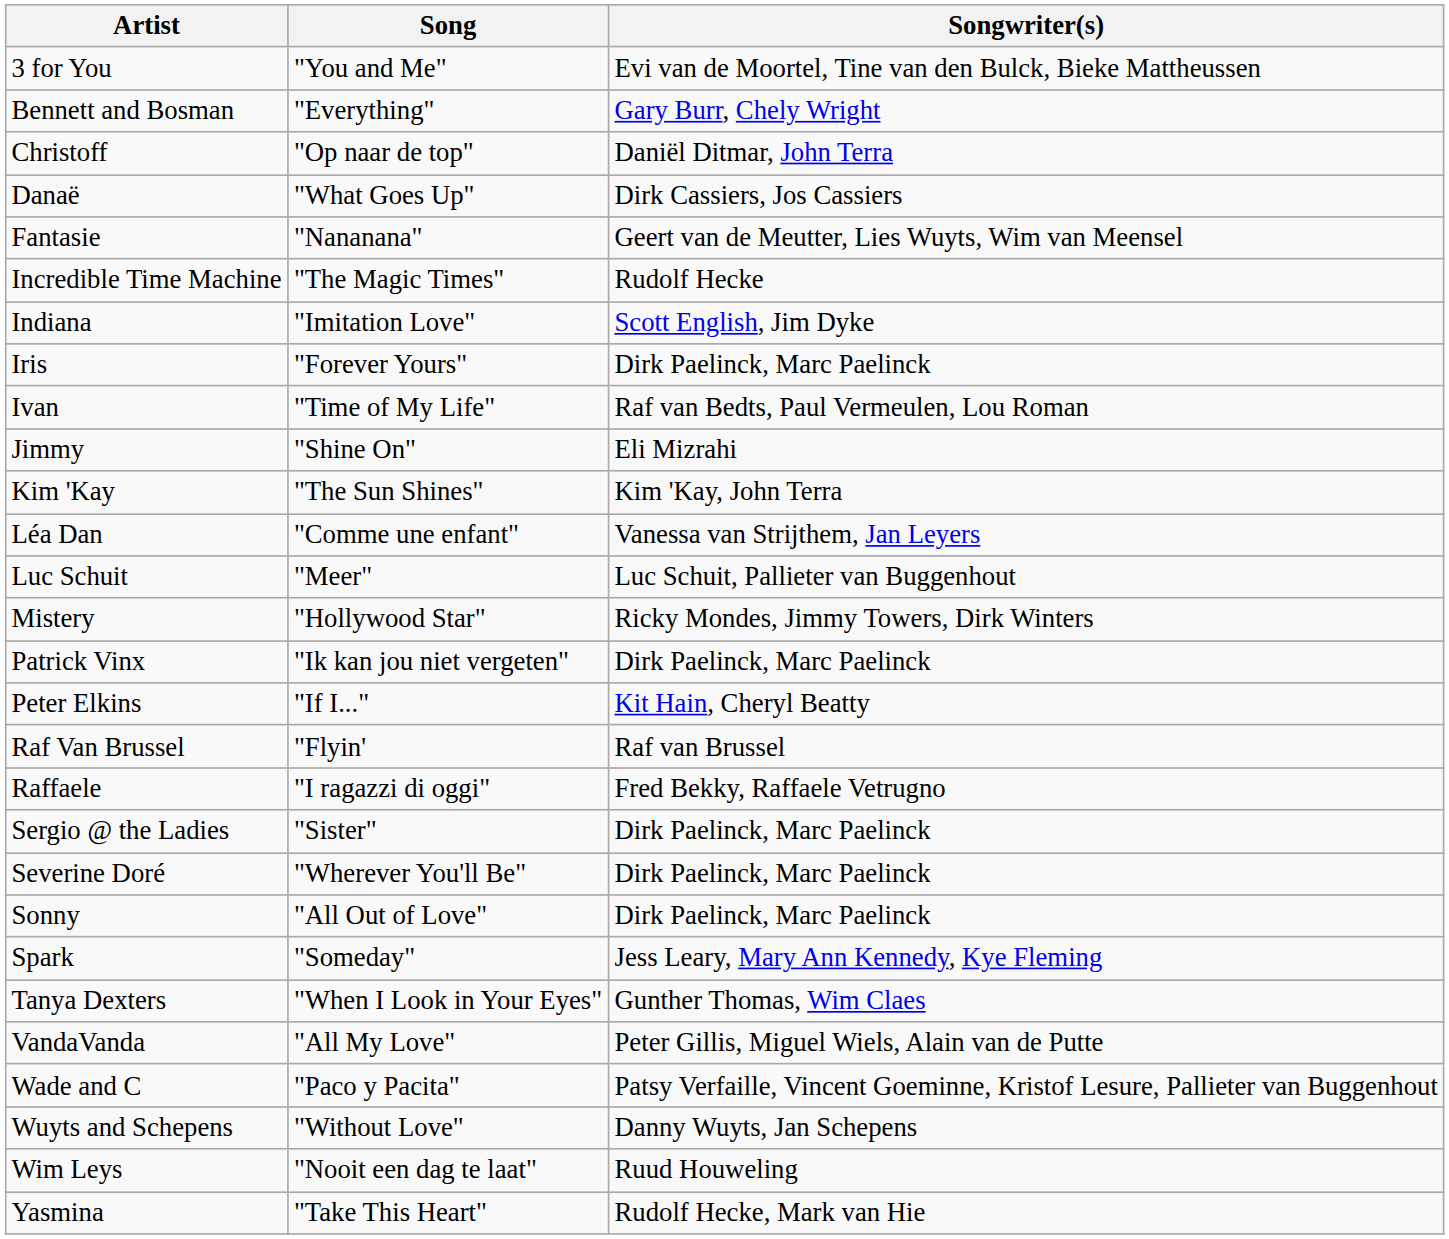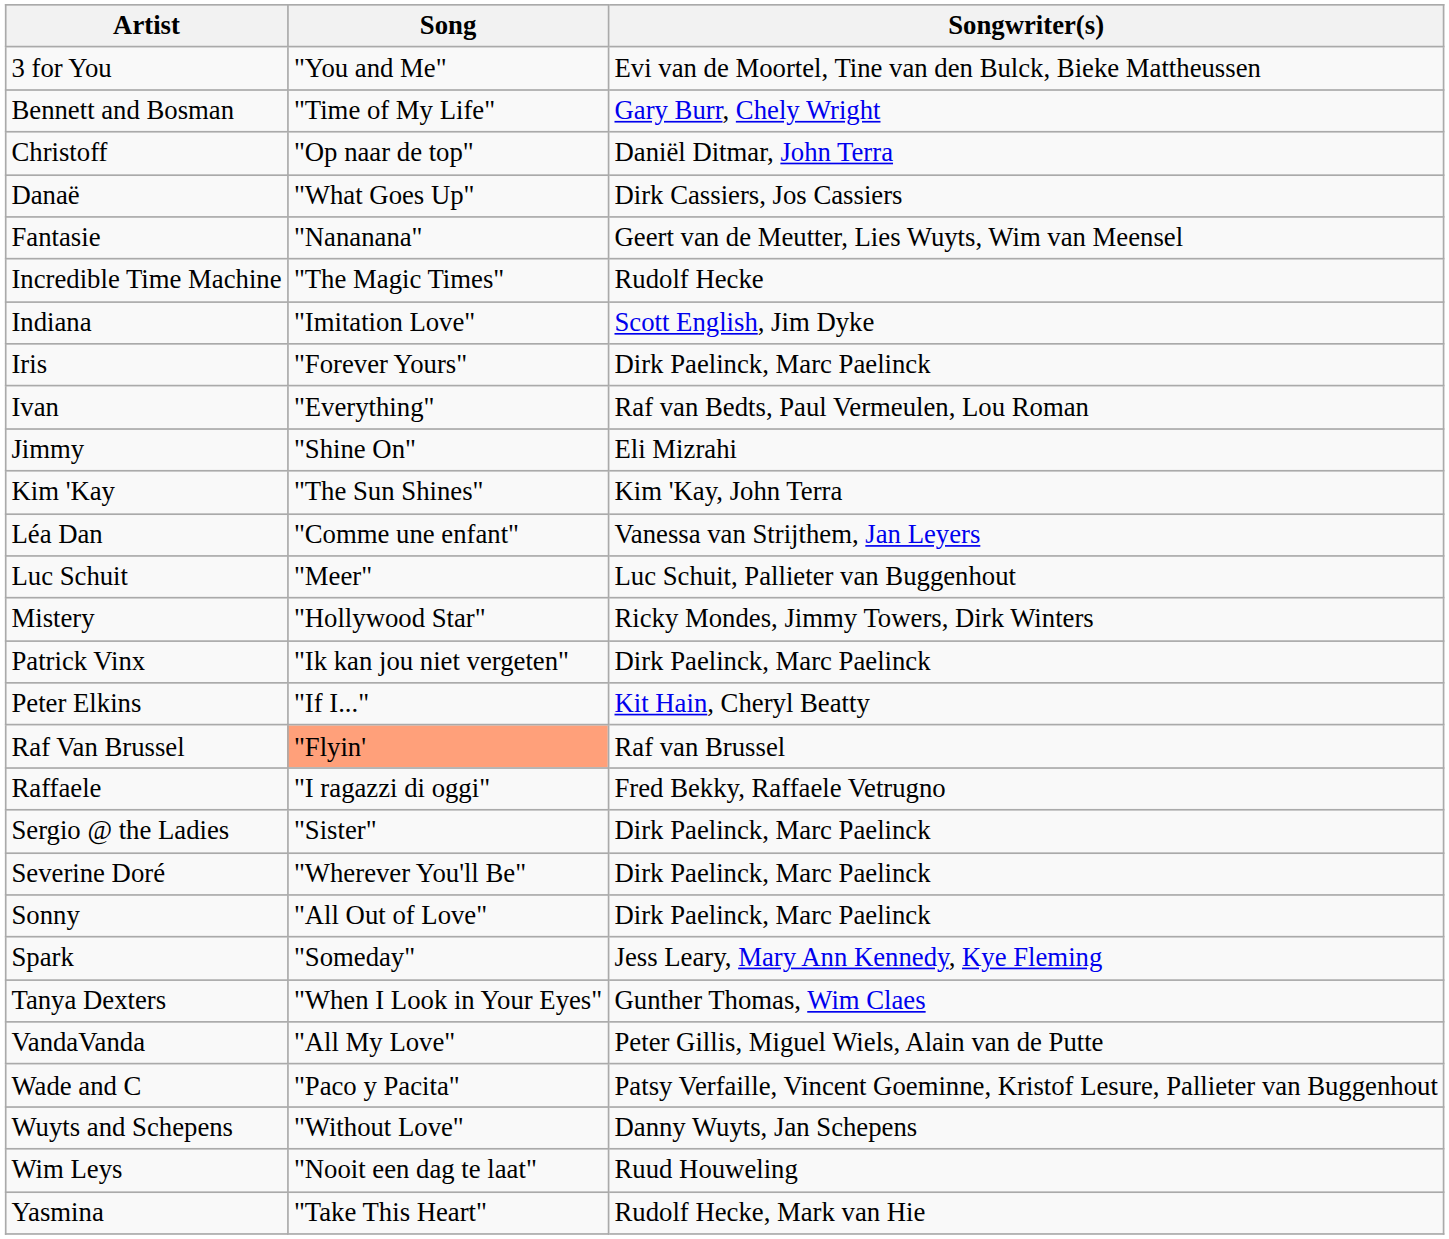Bennett and Bosman | Song: "Everything" -> "Time of My Life"
Ivan | Song: "Time of My Life" -> "Everything"
Raf Van Brussel | Song: no background -> lightsalmon background
